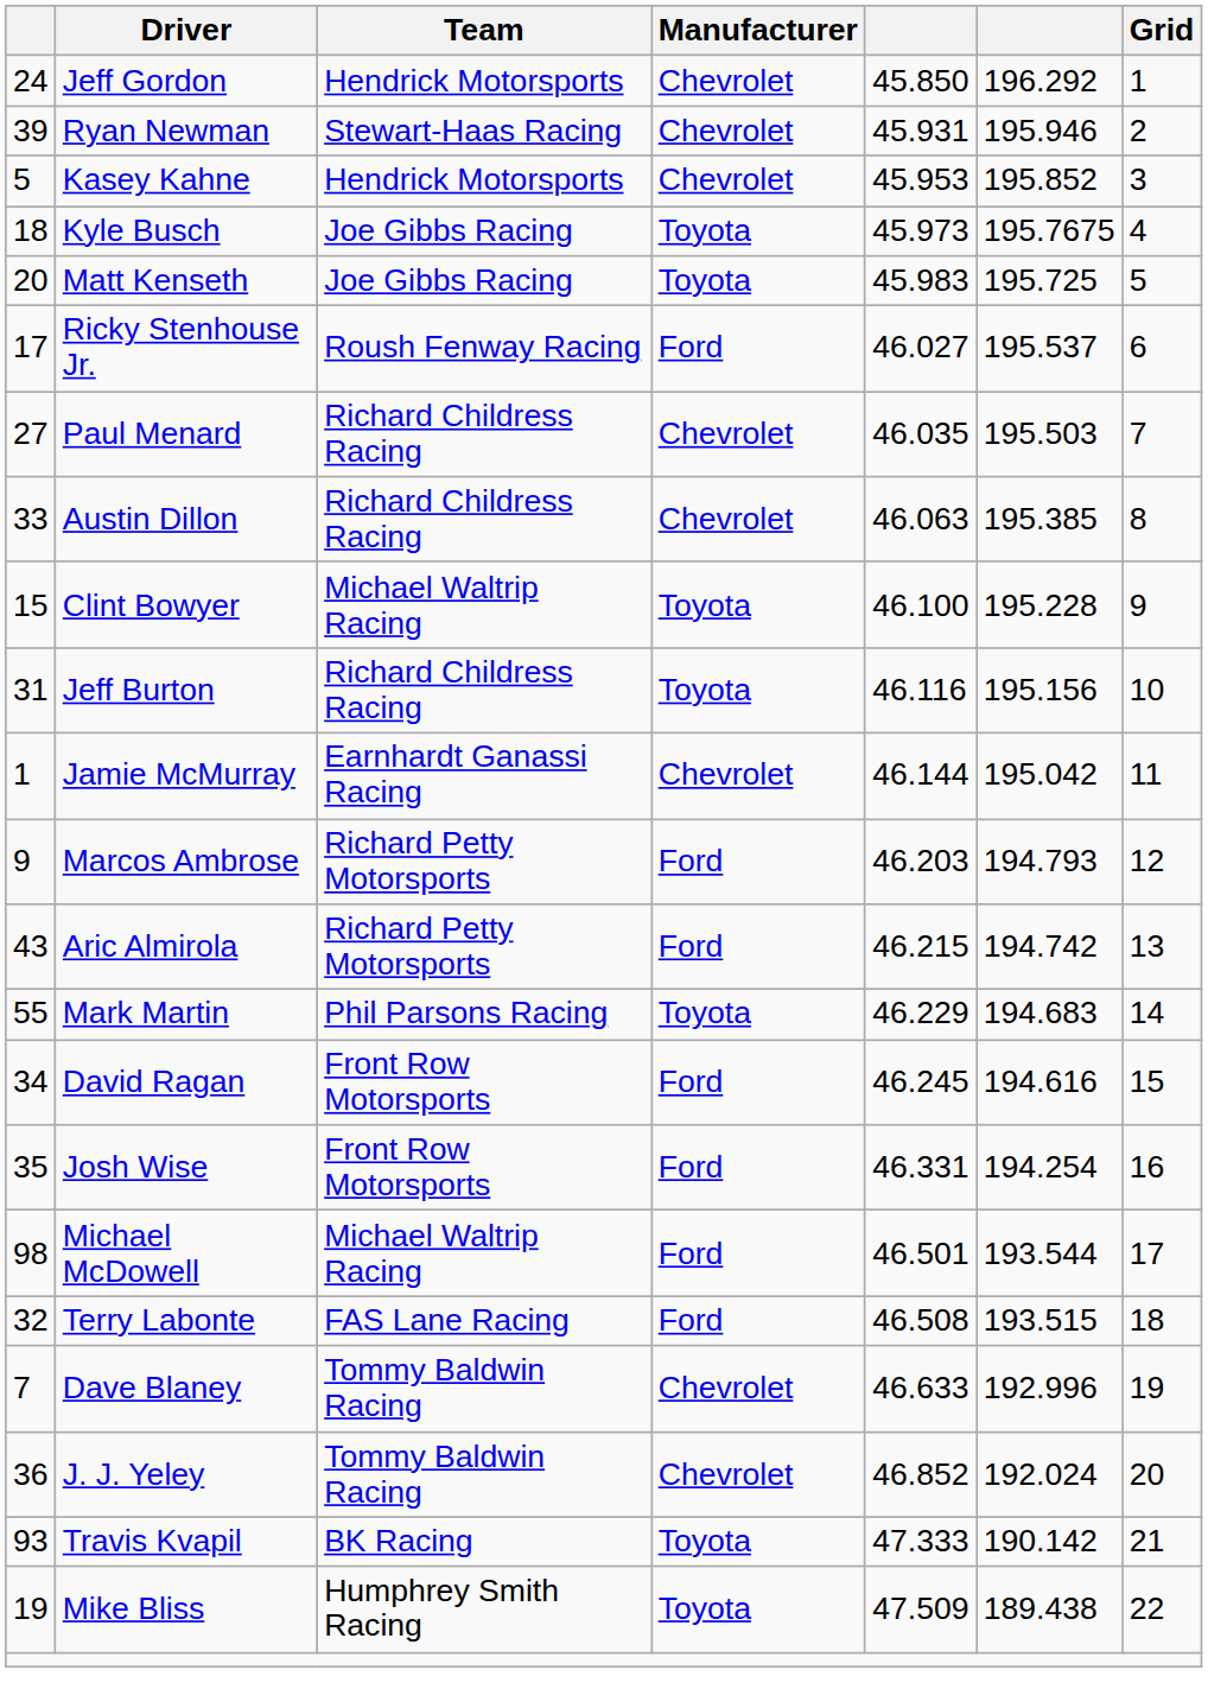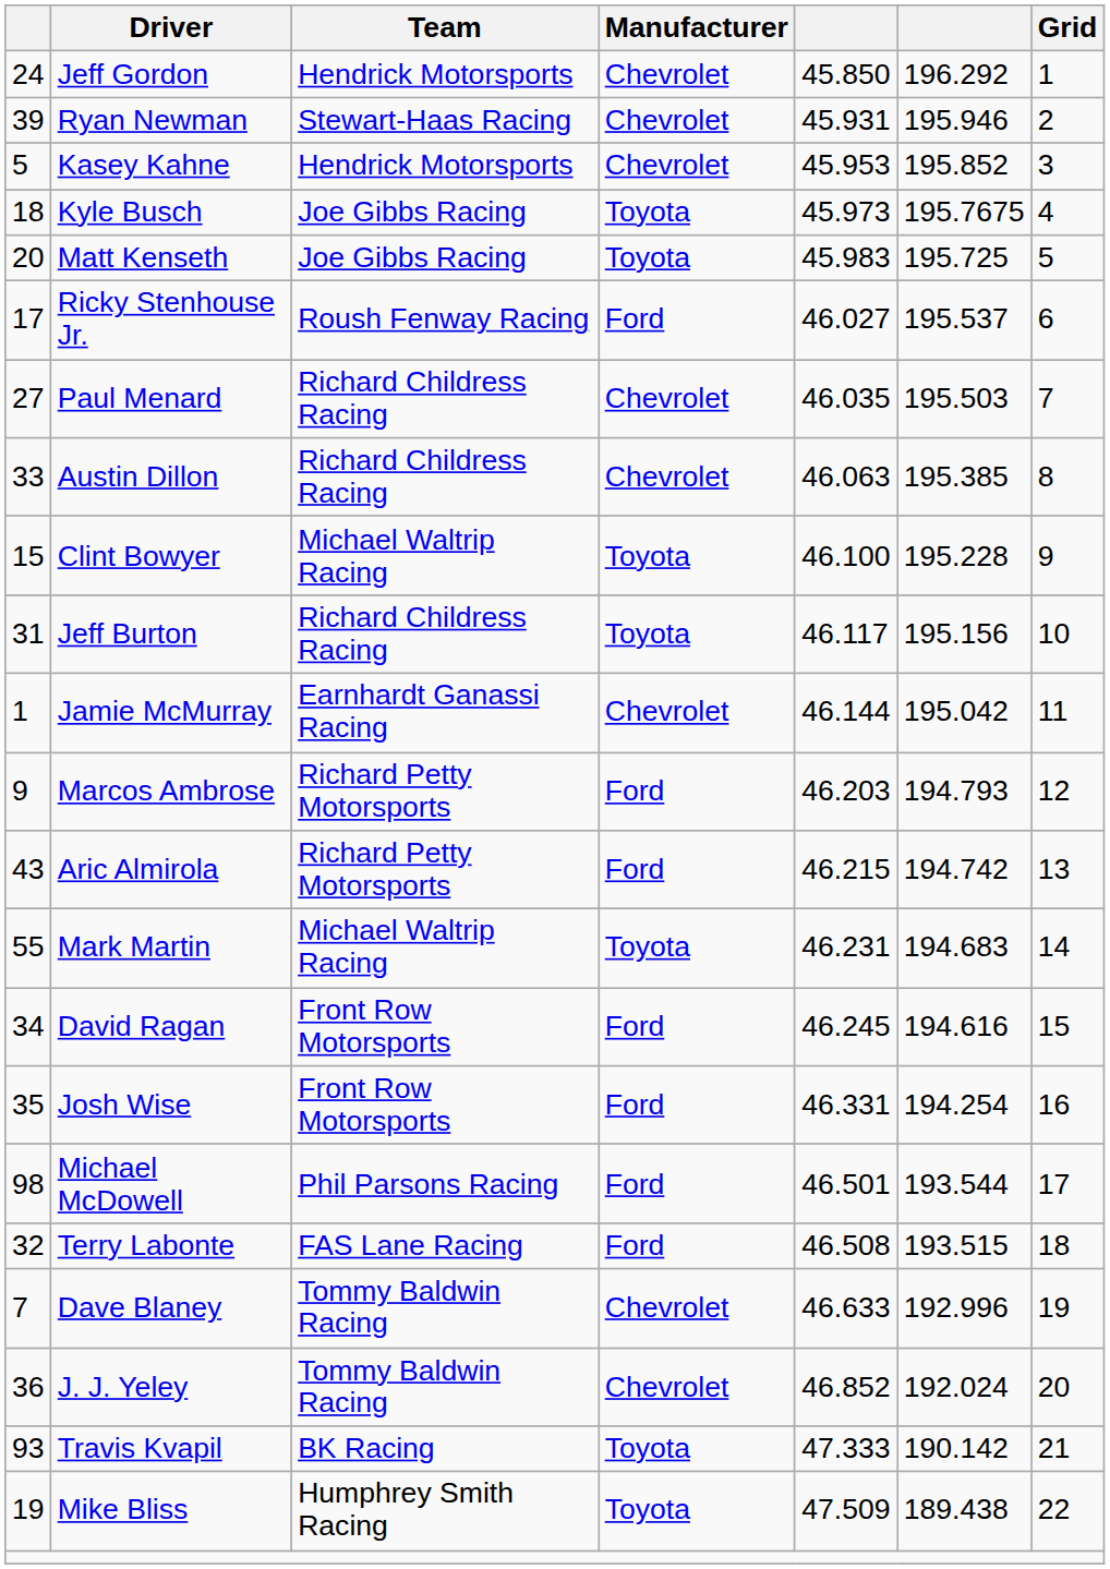Jeff Burton | column 5: 46.116 -> 46.117
Mark Martin | Team: Phil Parsons Racing -> Michael Waltrip Racing
Mark Martin | column 5: 46.229 -> 46.231
Michael McDowell | Team: Michael Waltrip Racing -> Phil Parsons Racing
